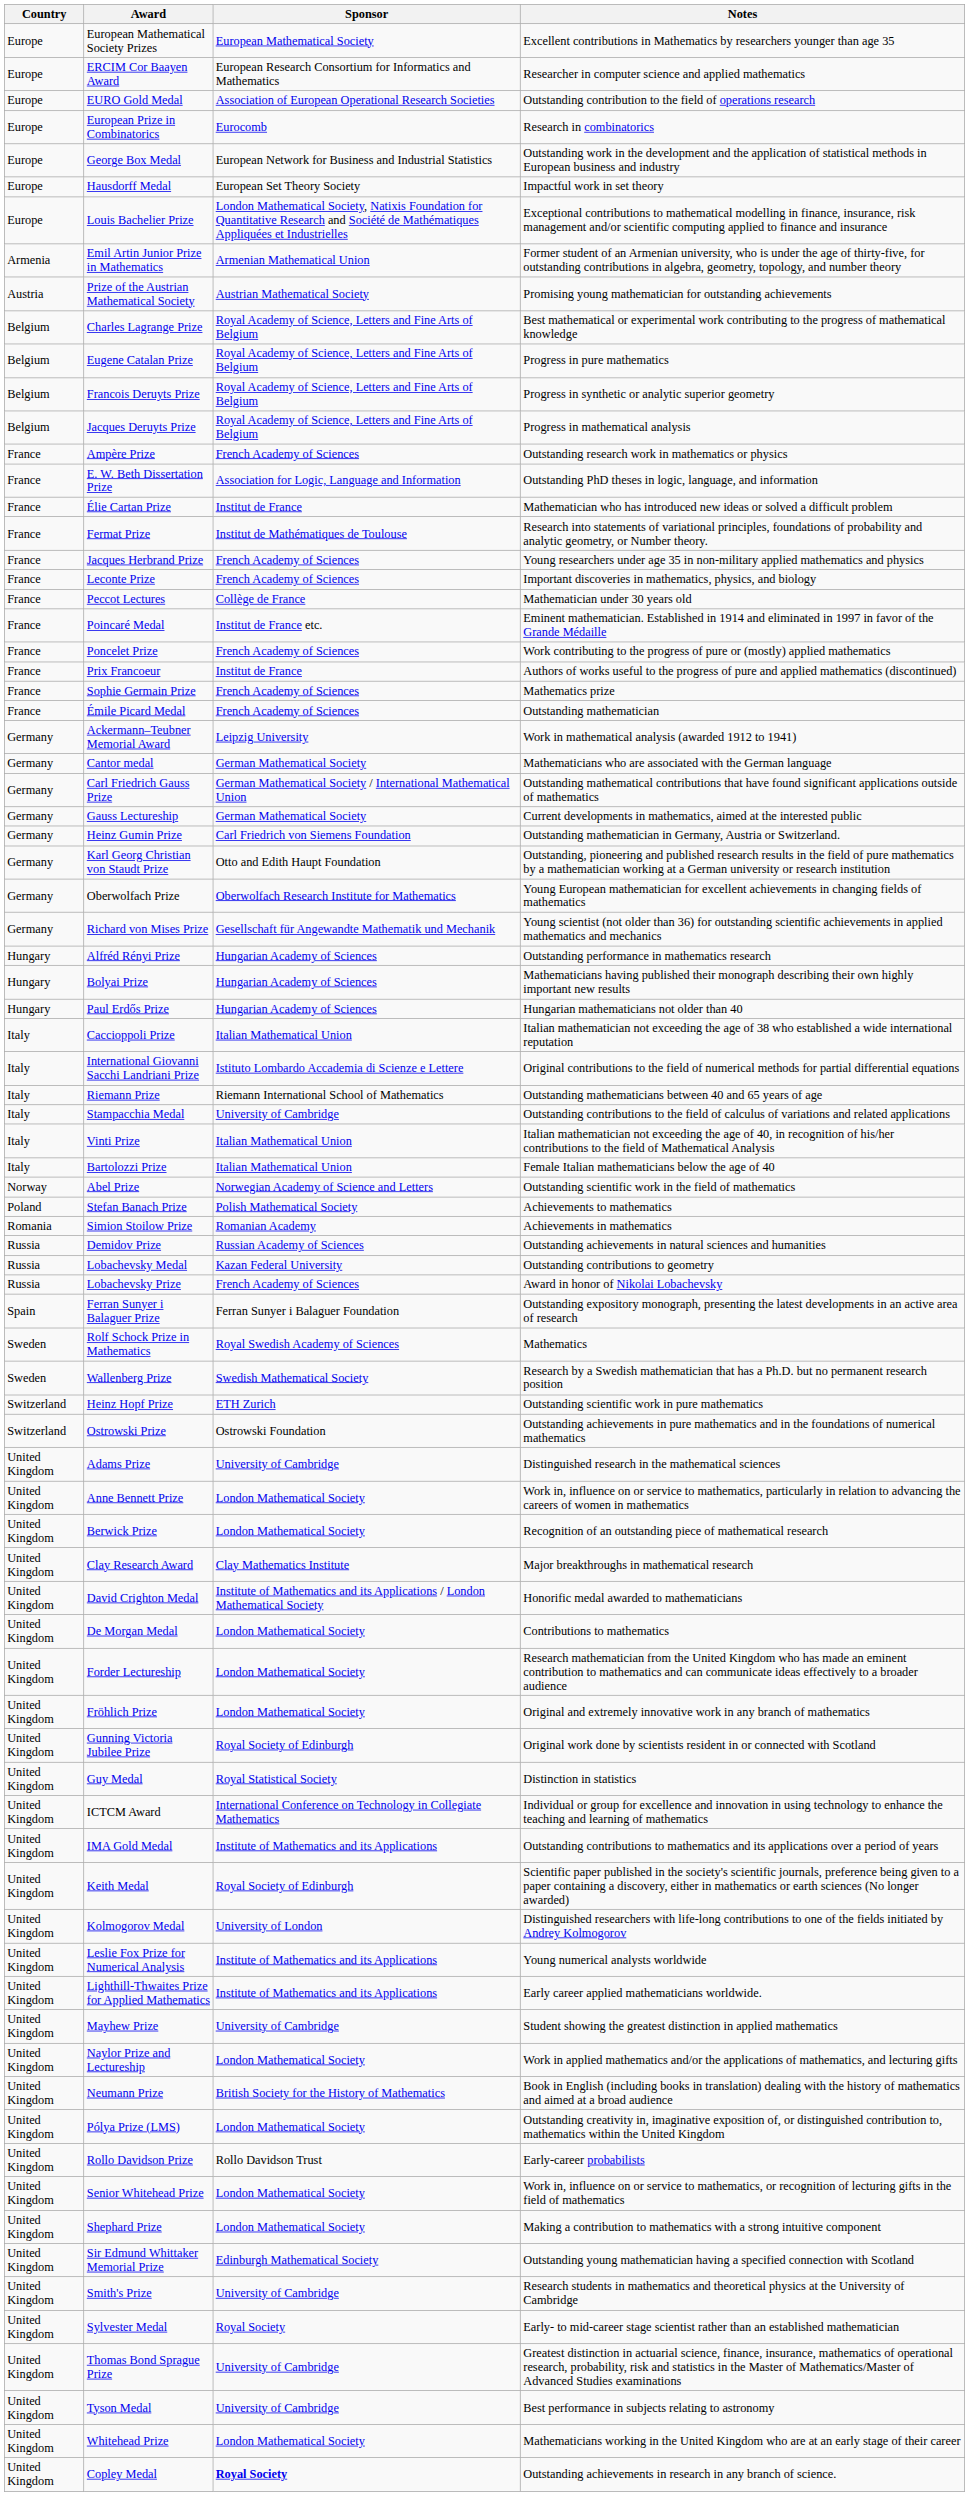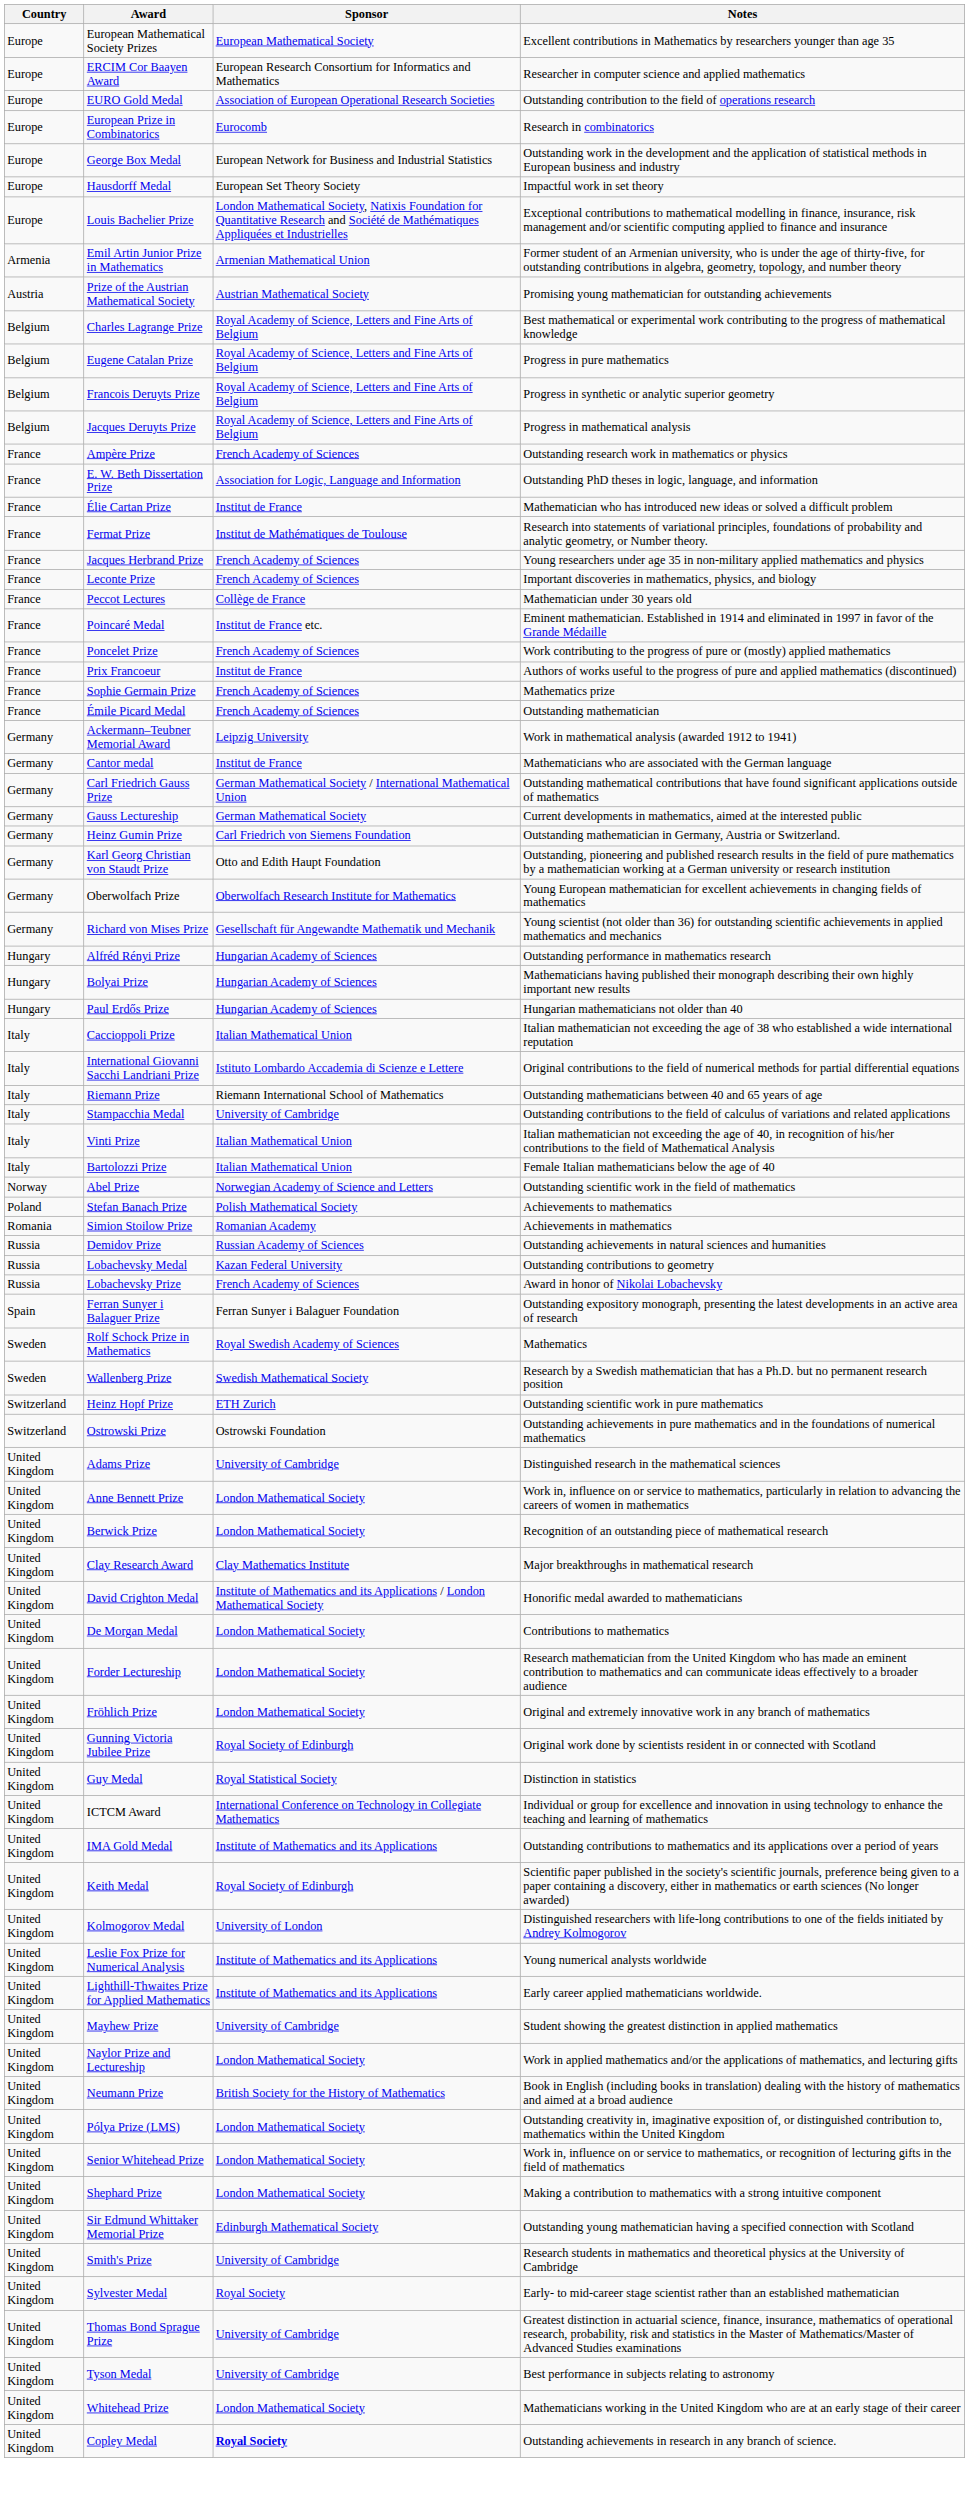Cantor medal | Sponsor: German Mathematical Society -> Institut de France
- row: United Kingdom | Rollo Davidson Prize | Rollo Davidson Trust | Early-career probabilists
